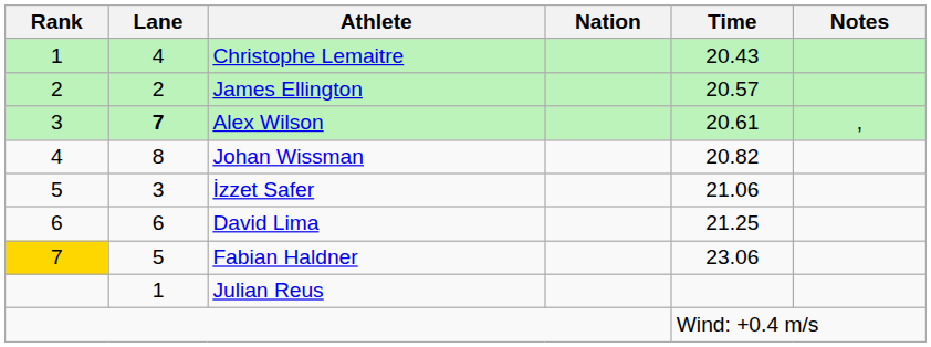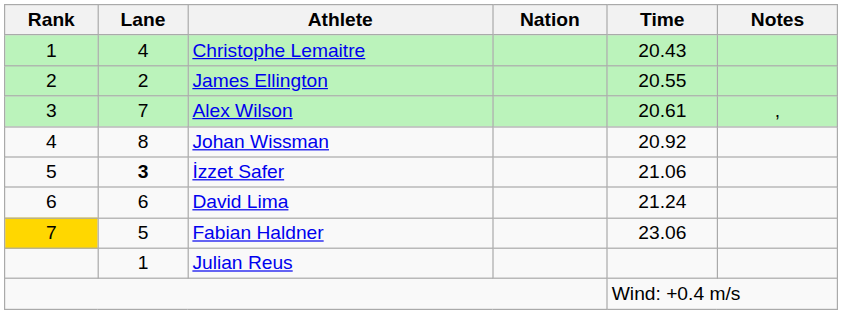James Ellington | Time: 20.57 -> 20.55
Alex Wilson | Lane: bold -> normal
Johan Wissman | Time: 20.82 -> 20.92
İzzet Safer | Lane: normal -> bold
David Lima | Time: 21.25 -> 21.24
